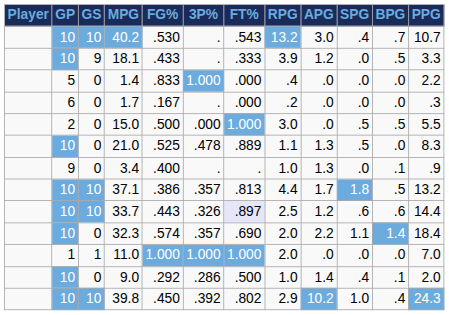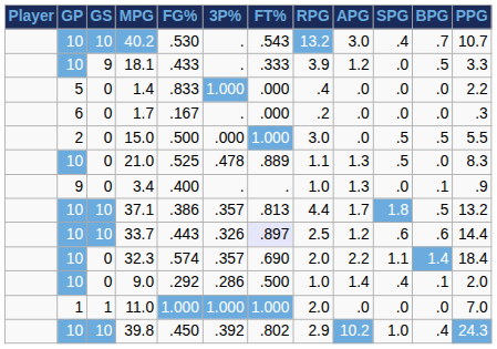rows swapped: 11.0 <-> 9.0
